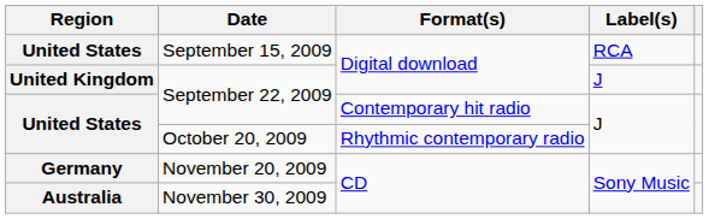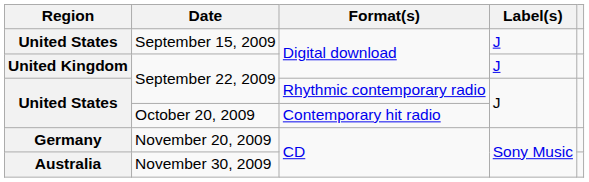September 15, 2009 | Label(s): RCA -> J
United States / September 22, 2009 | Format(s): Contemporary hit radio -> Rhythmic contemporary radio
October 20, 2009 | Format(s): Rhythmic contemporary radio -> Contemporary hit radio
